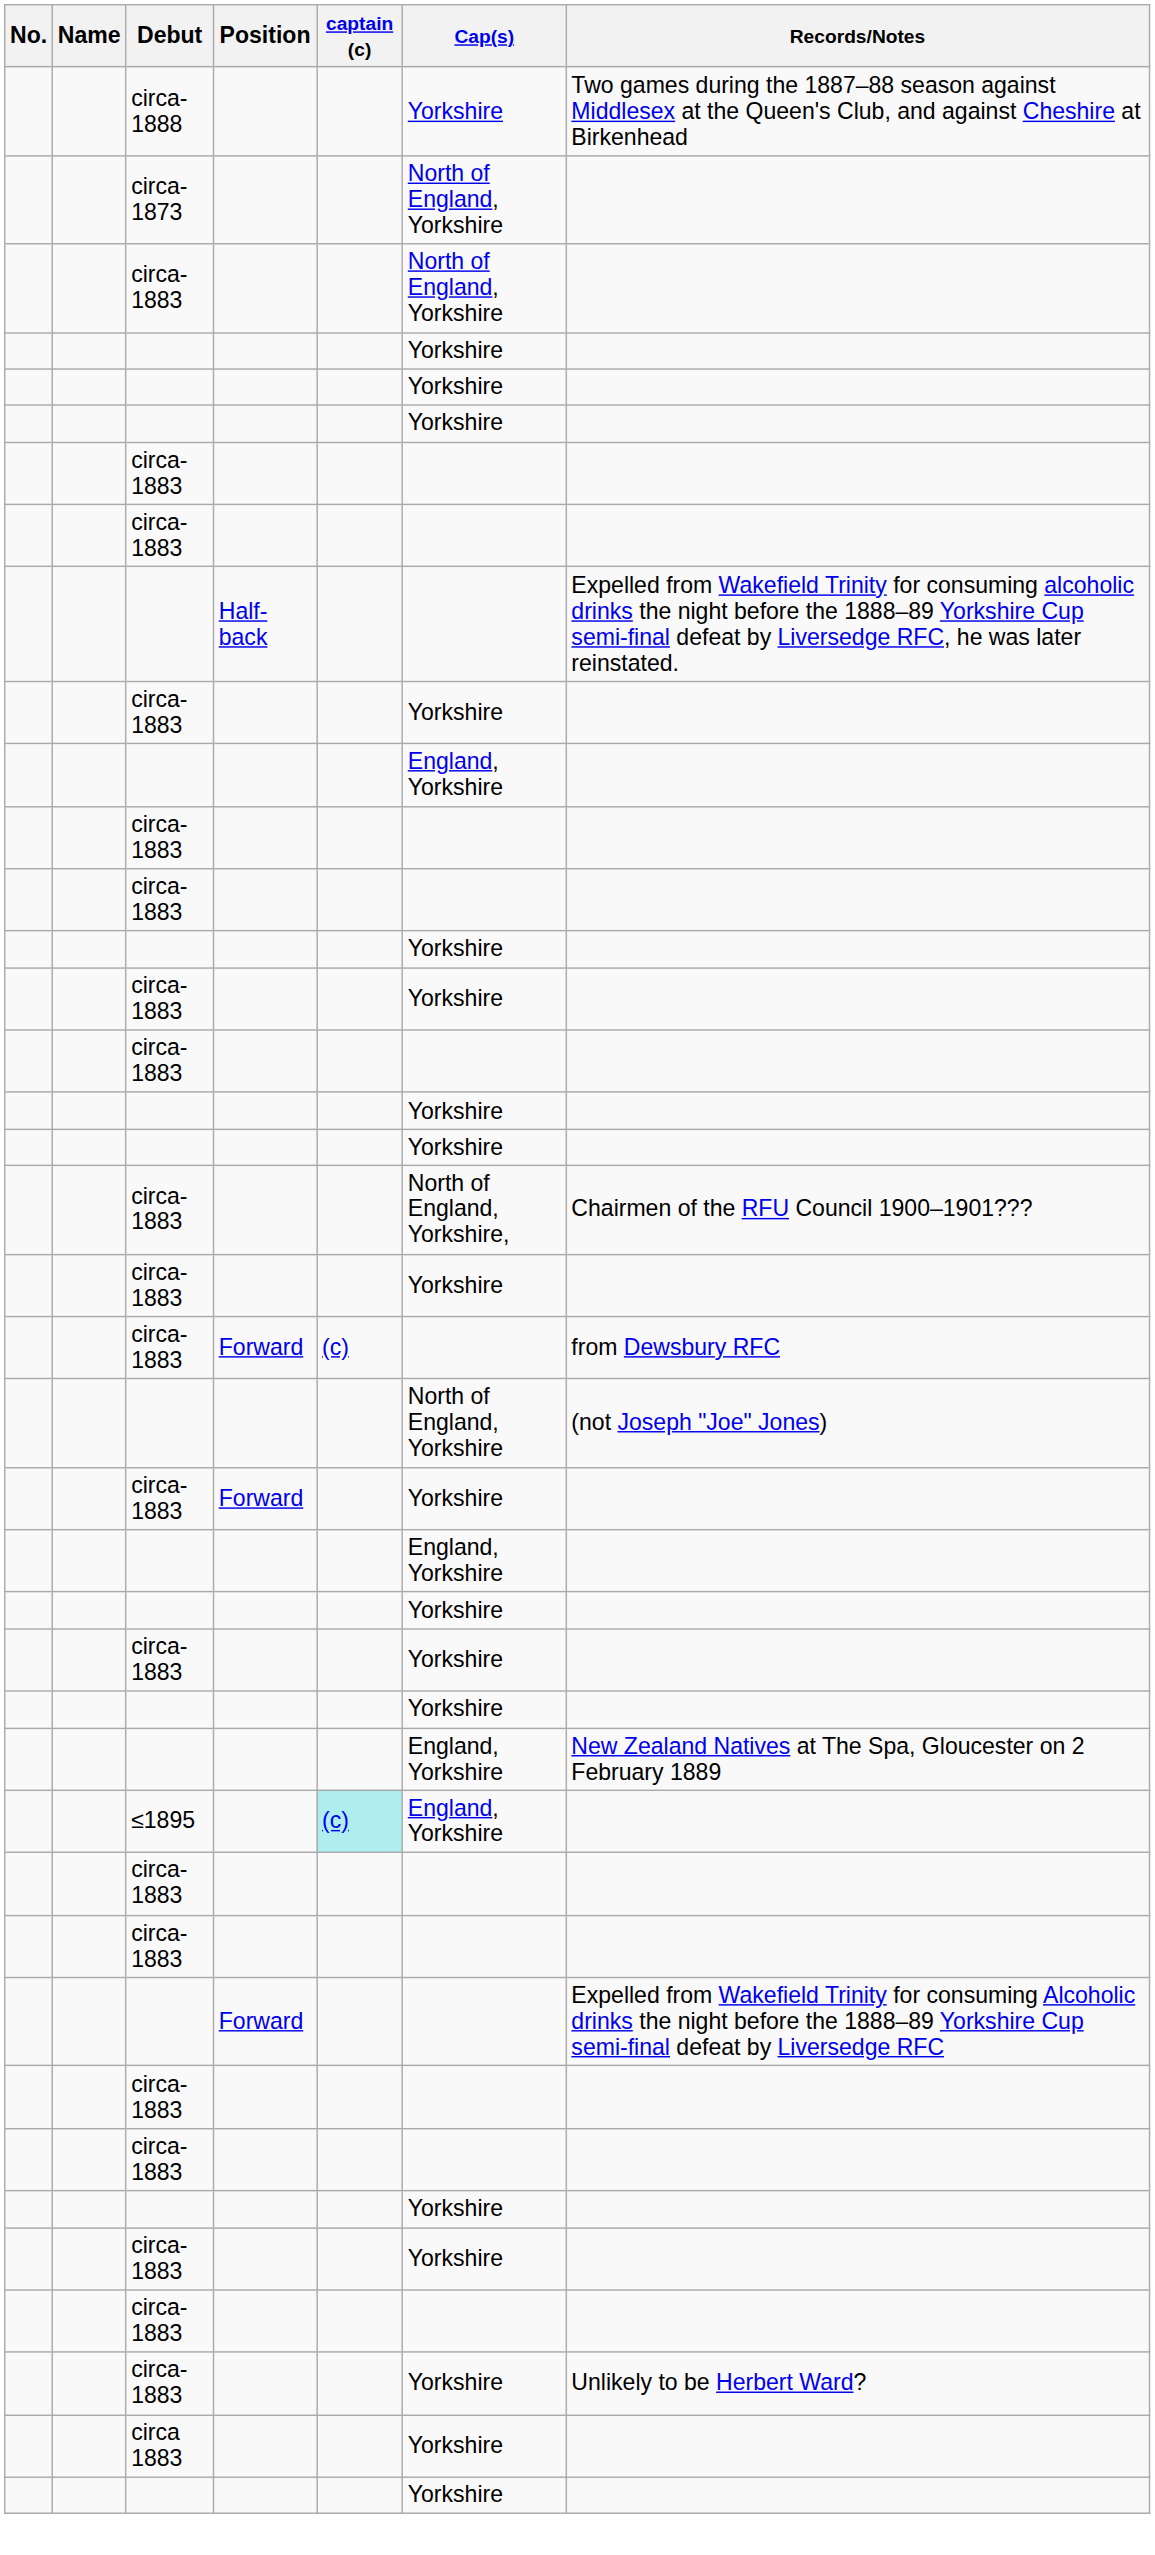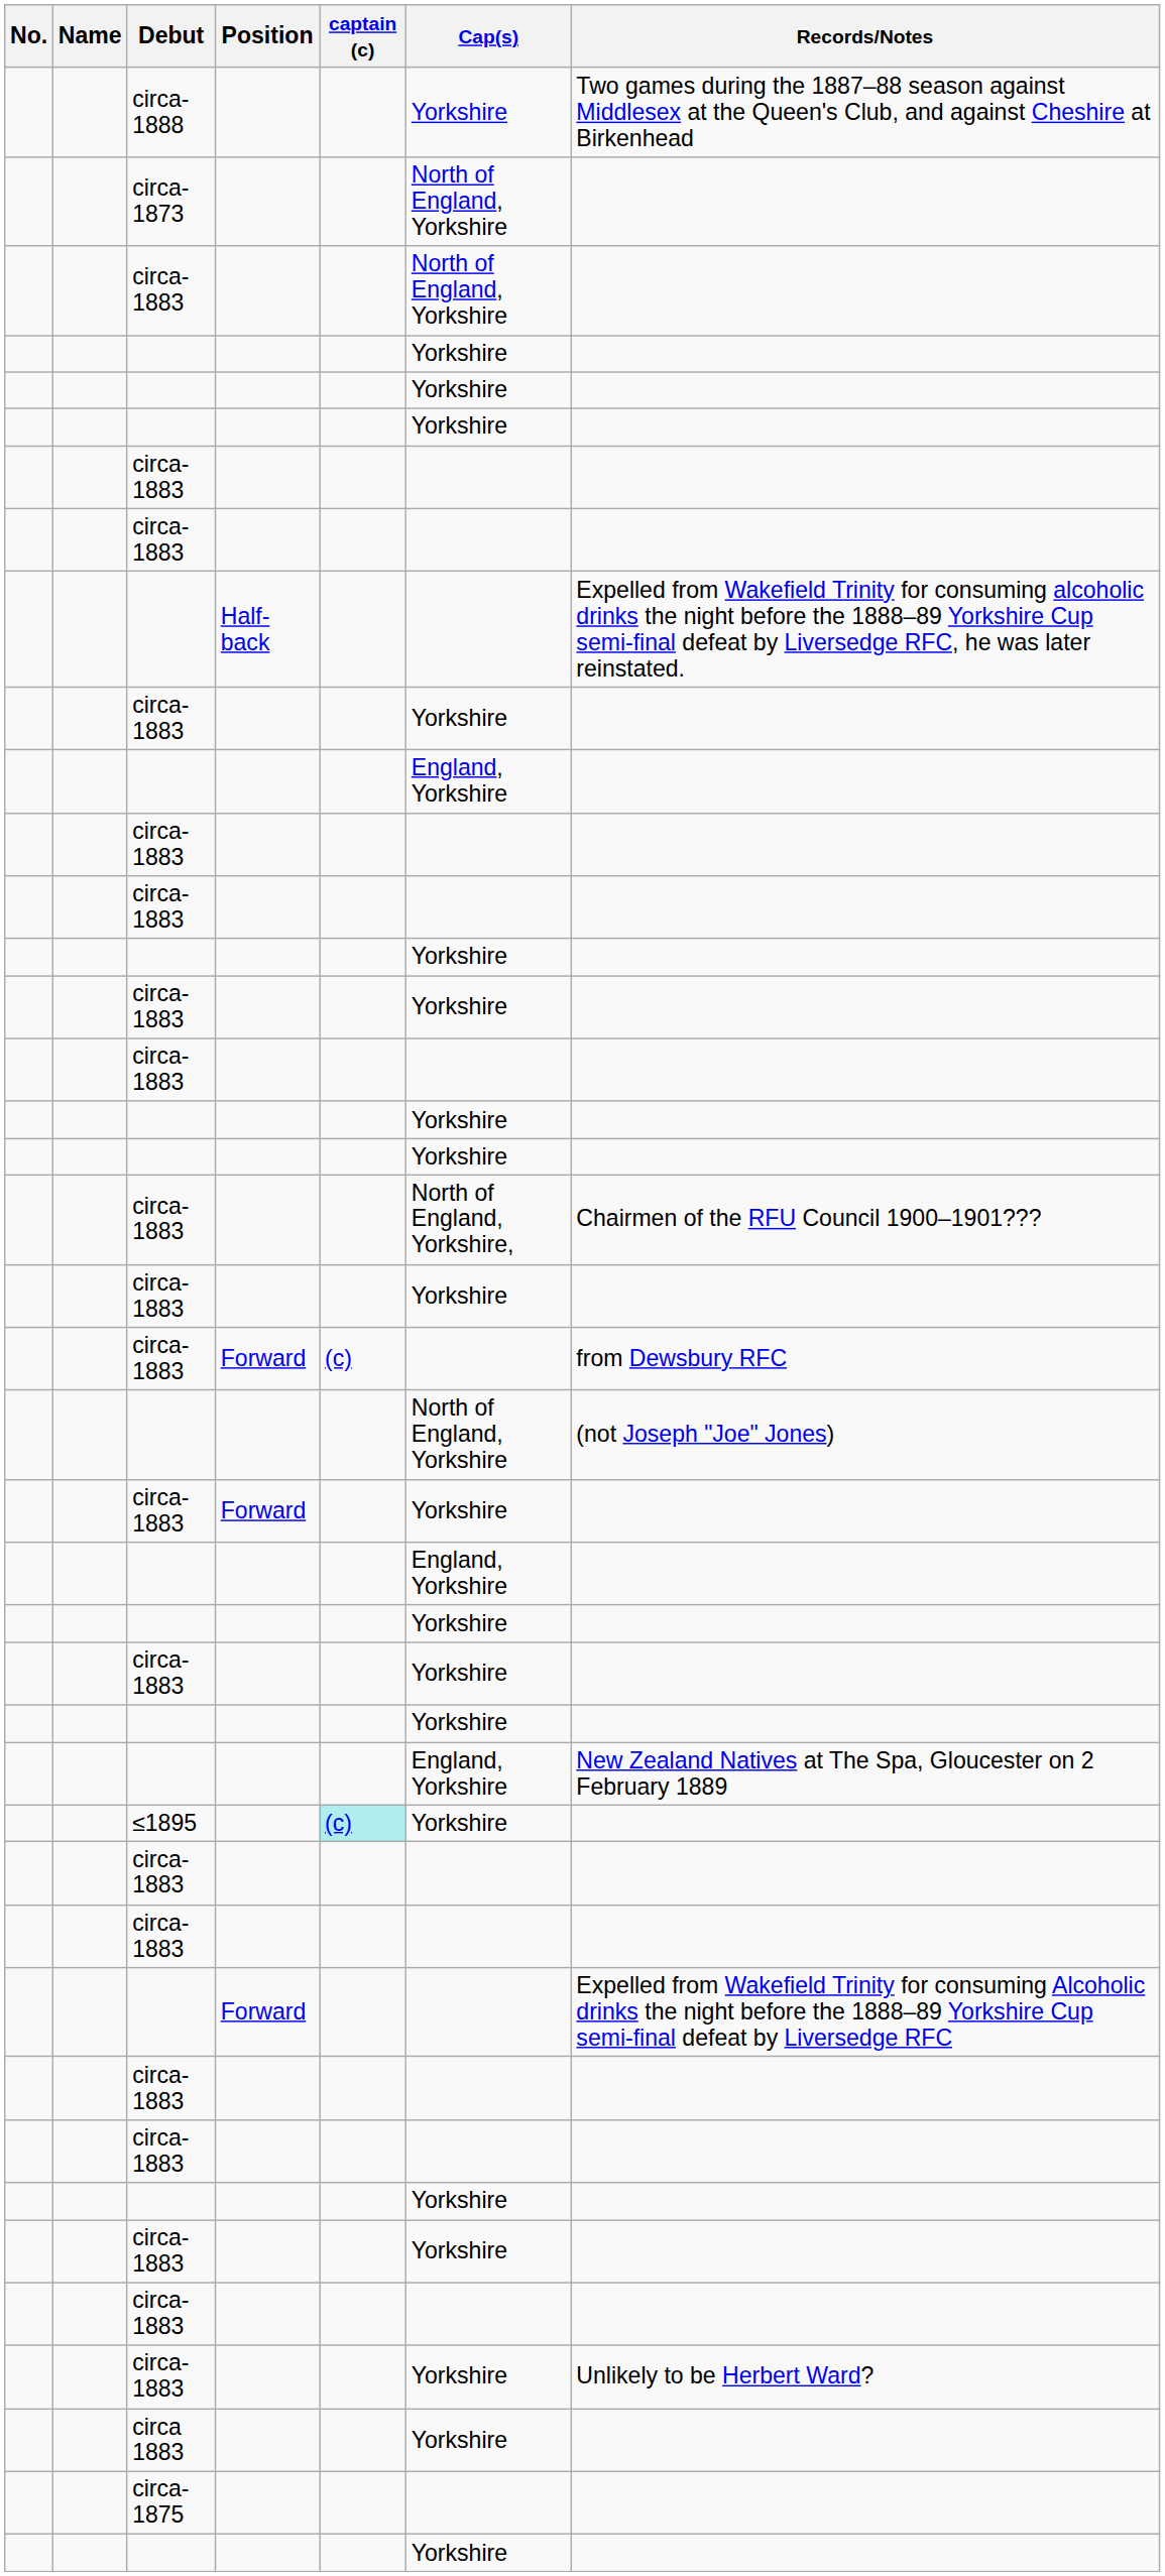≤1895 | Cap(s): England, Yorkshire -> Yorkshire
+ row: circa-1875
